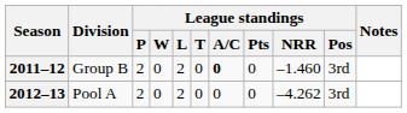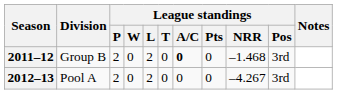2011–12 | League standings / NRR: –1.460 -> –1.468
2012–13 | League standings / NRR: –4.262 -> –4.267
